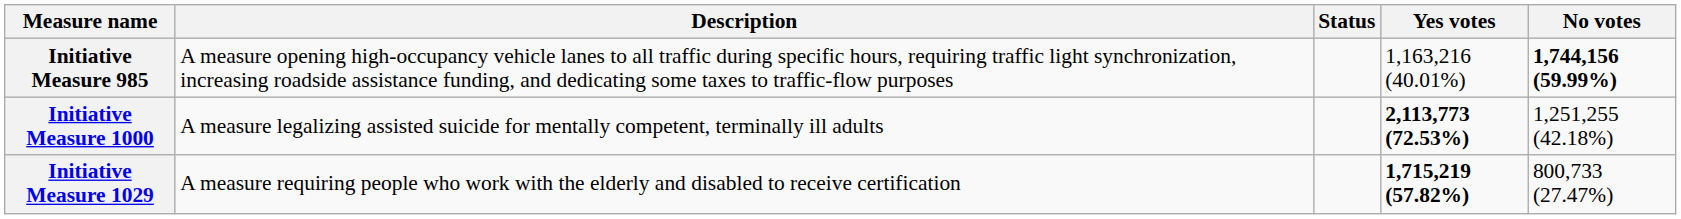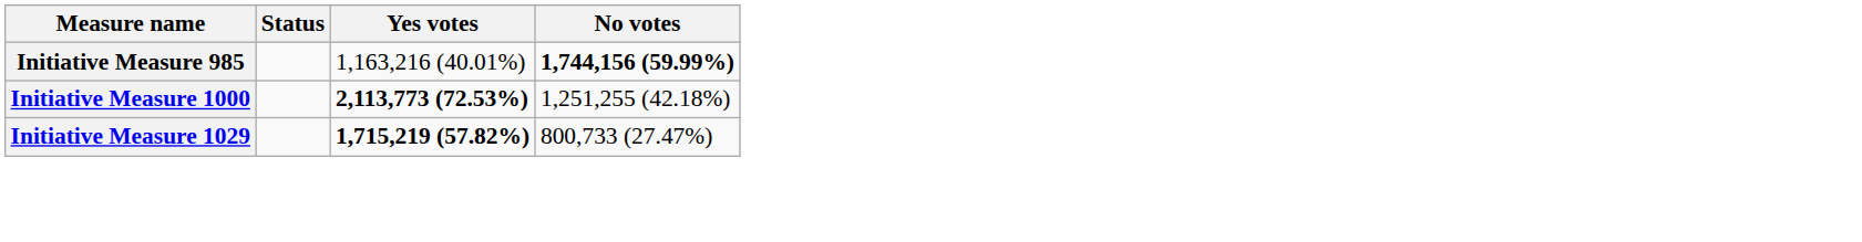- column: Description | A measure opening high-occupancy vehicle lanes to all traffic during specific hours, requiring traffic light synchronization, increasing roadside assistance funding, and dedicating some taxes to traffic-flow purposes | A measure legalizing assisted suicide for mentally competent, terminally ill adults | A measure requiring people who work with the elderly and disabled to receive certification
